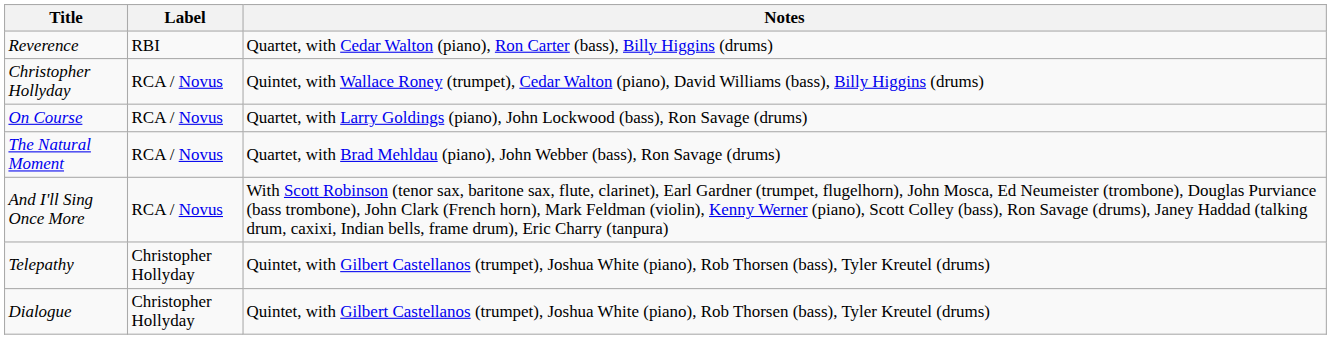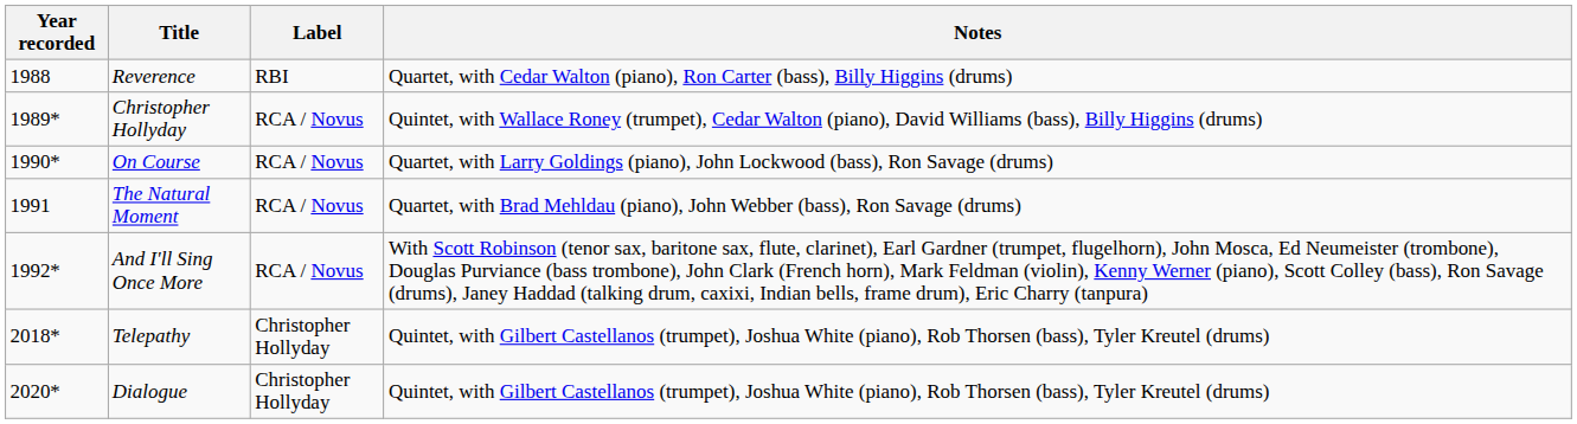+ column: Year recorded | 1988 | 1989* | 1990* | 1991 | 1992* | 2018* | 2020*
